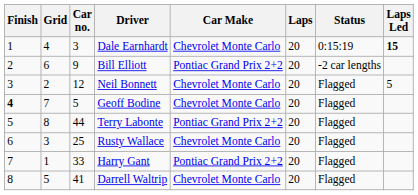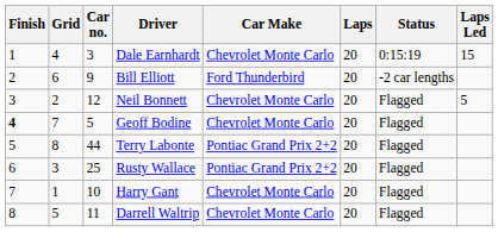Dale Earnhardt | Laps Led: bold -> normal
Bill Elliott | Car Make: Pontiac Grand Prix 2+2 -> Ford Thunderbird
Rusty Wallace | Car Make: Chevrolet Monte Carlo -> Pontiac Grand Prix 2+2
Harry Gant | Car no.: 33 -> 10
Harry Gant | Car Make: Pontiac Grand Prix 2+2 -> Chevrolet Monte Carlo
Darrell Waltrip | Car no.: 41 -> 11
